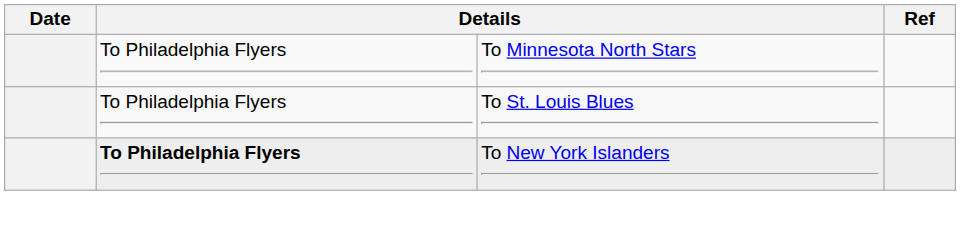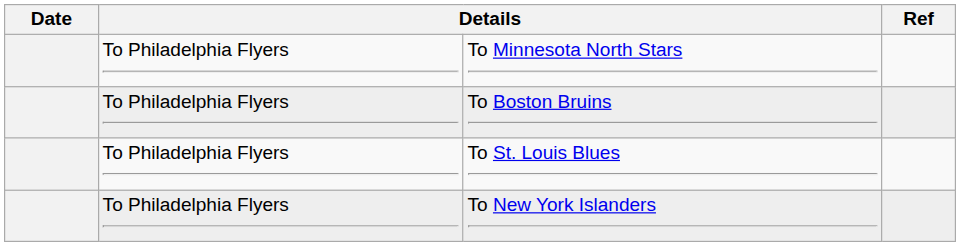+ row: To Philadelphia Flyers | To Boston Bruins
To New York Islanders | column 2: bold -> normal
